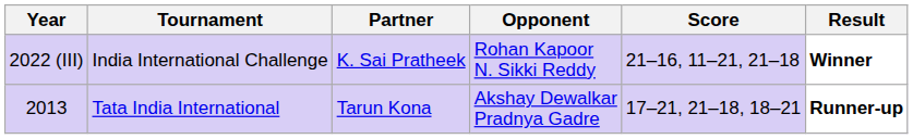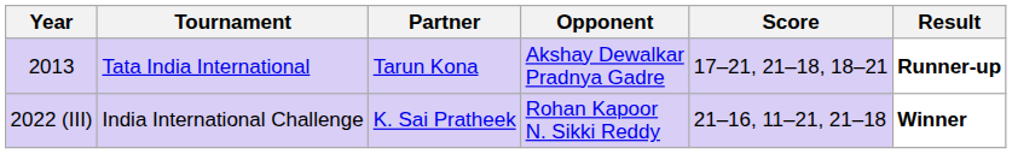rows swapped: 2013 <-> 2022 (III)
